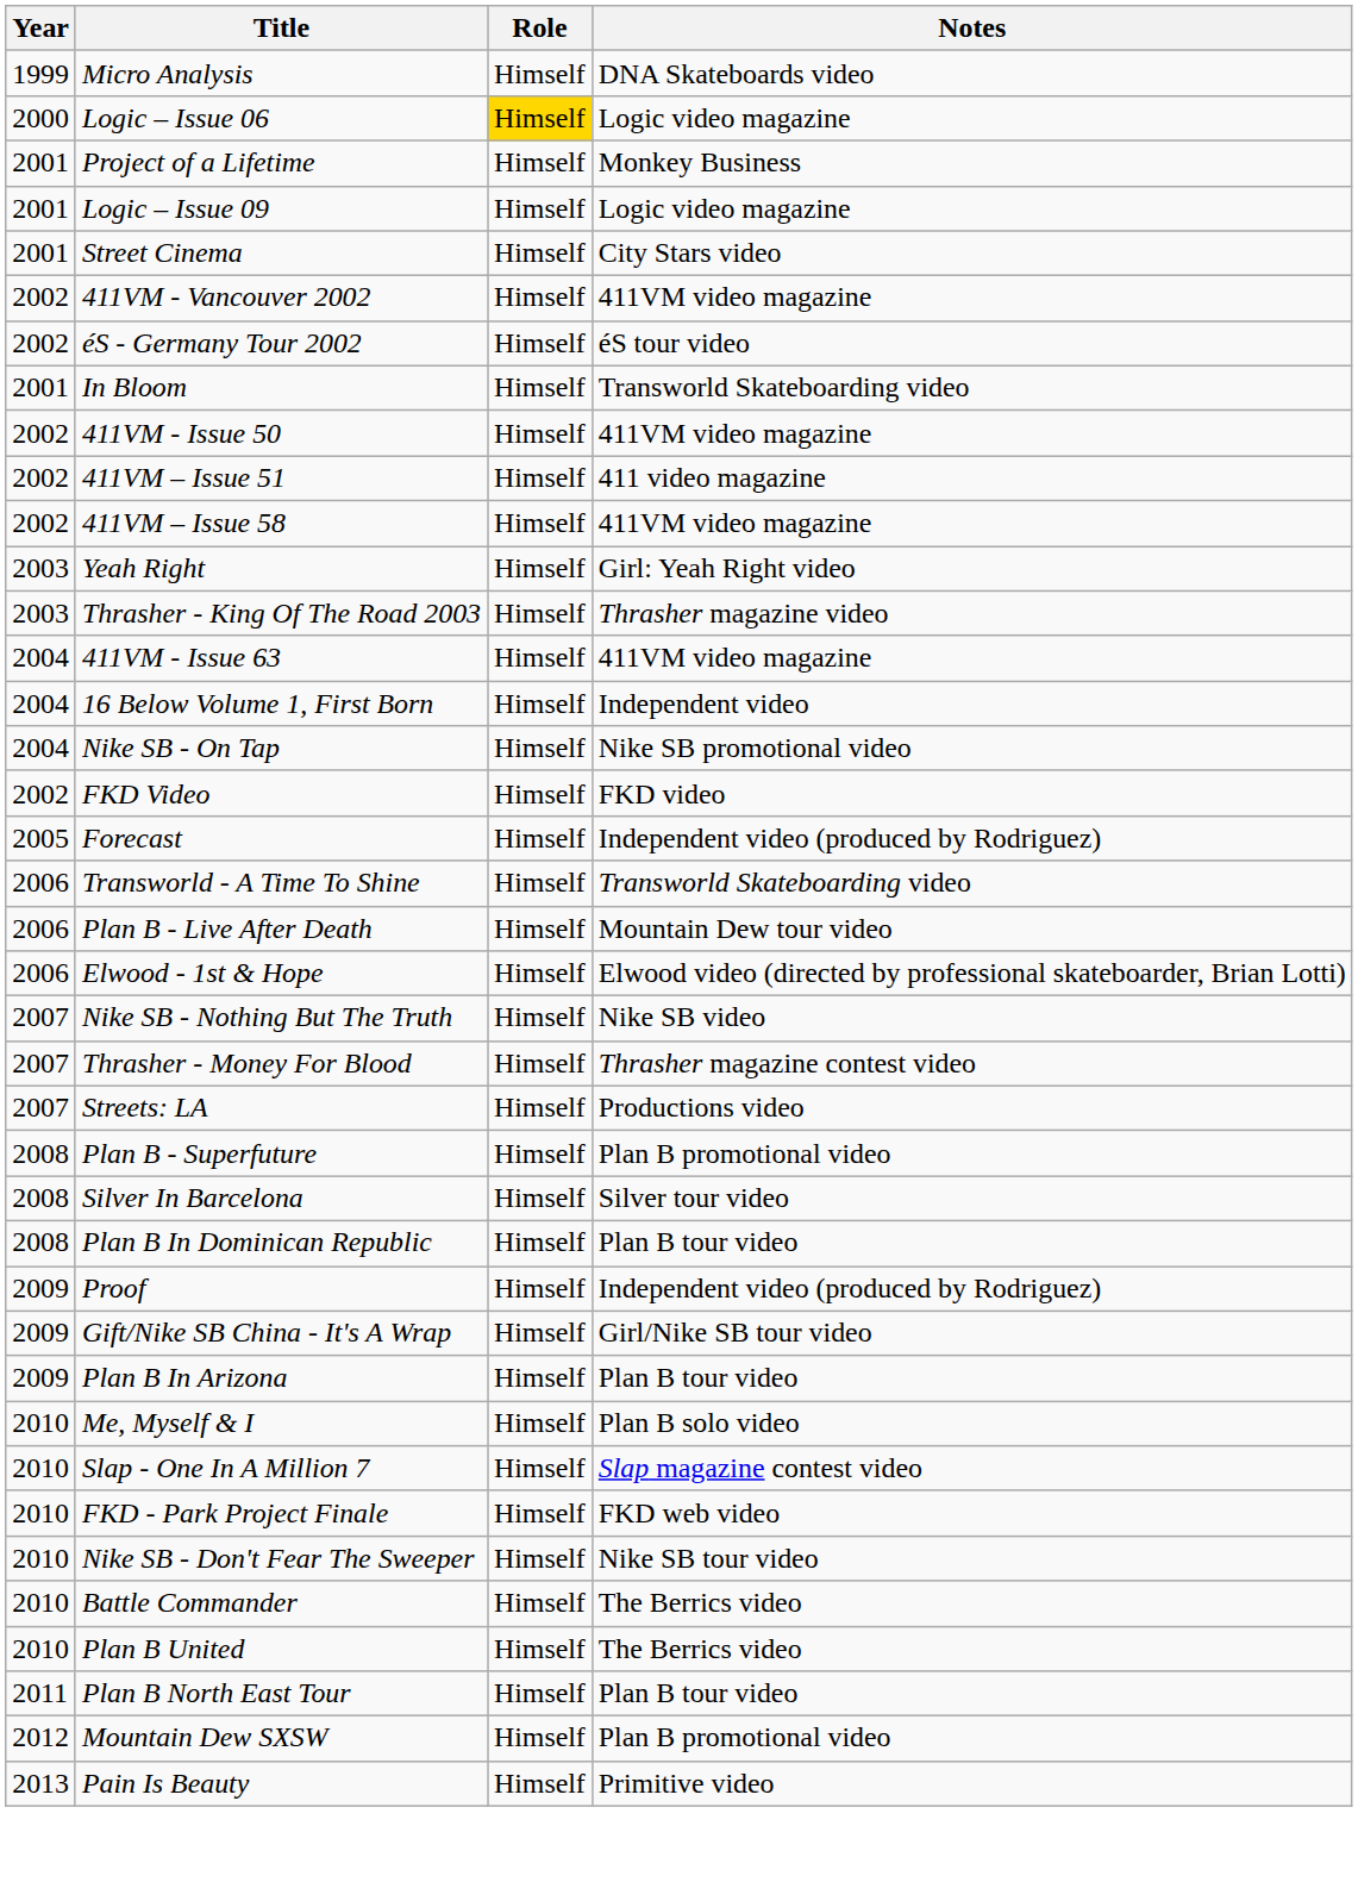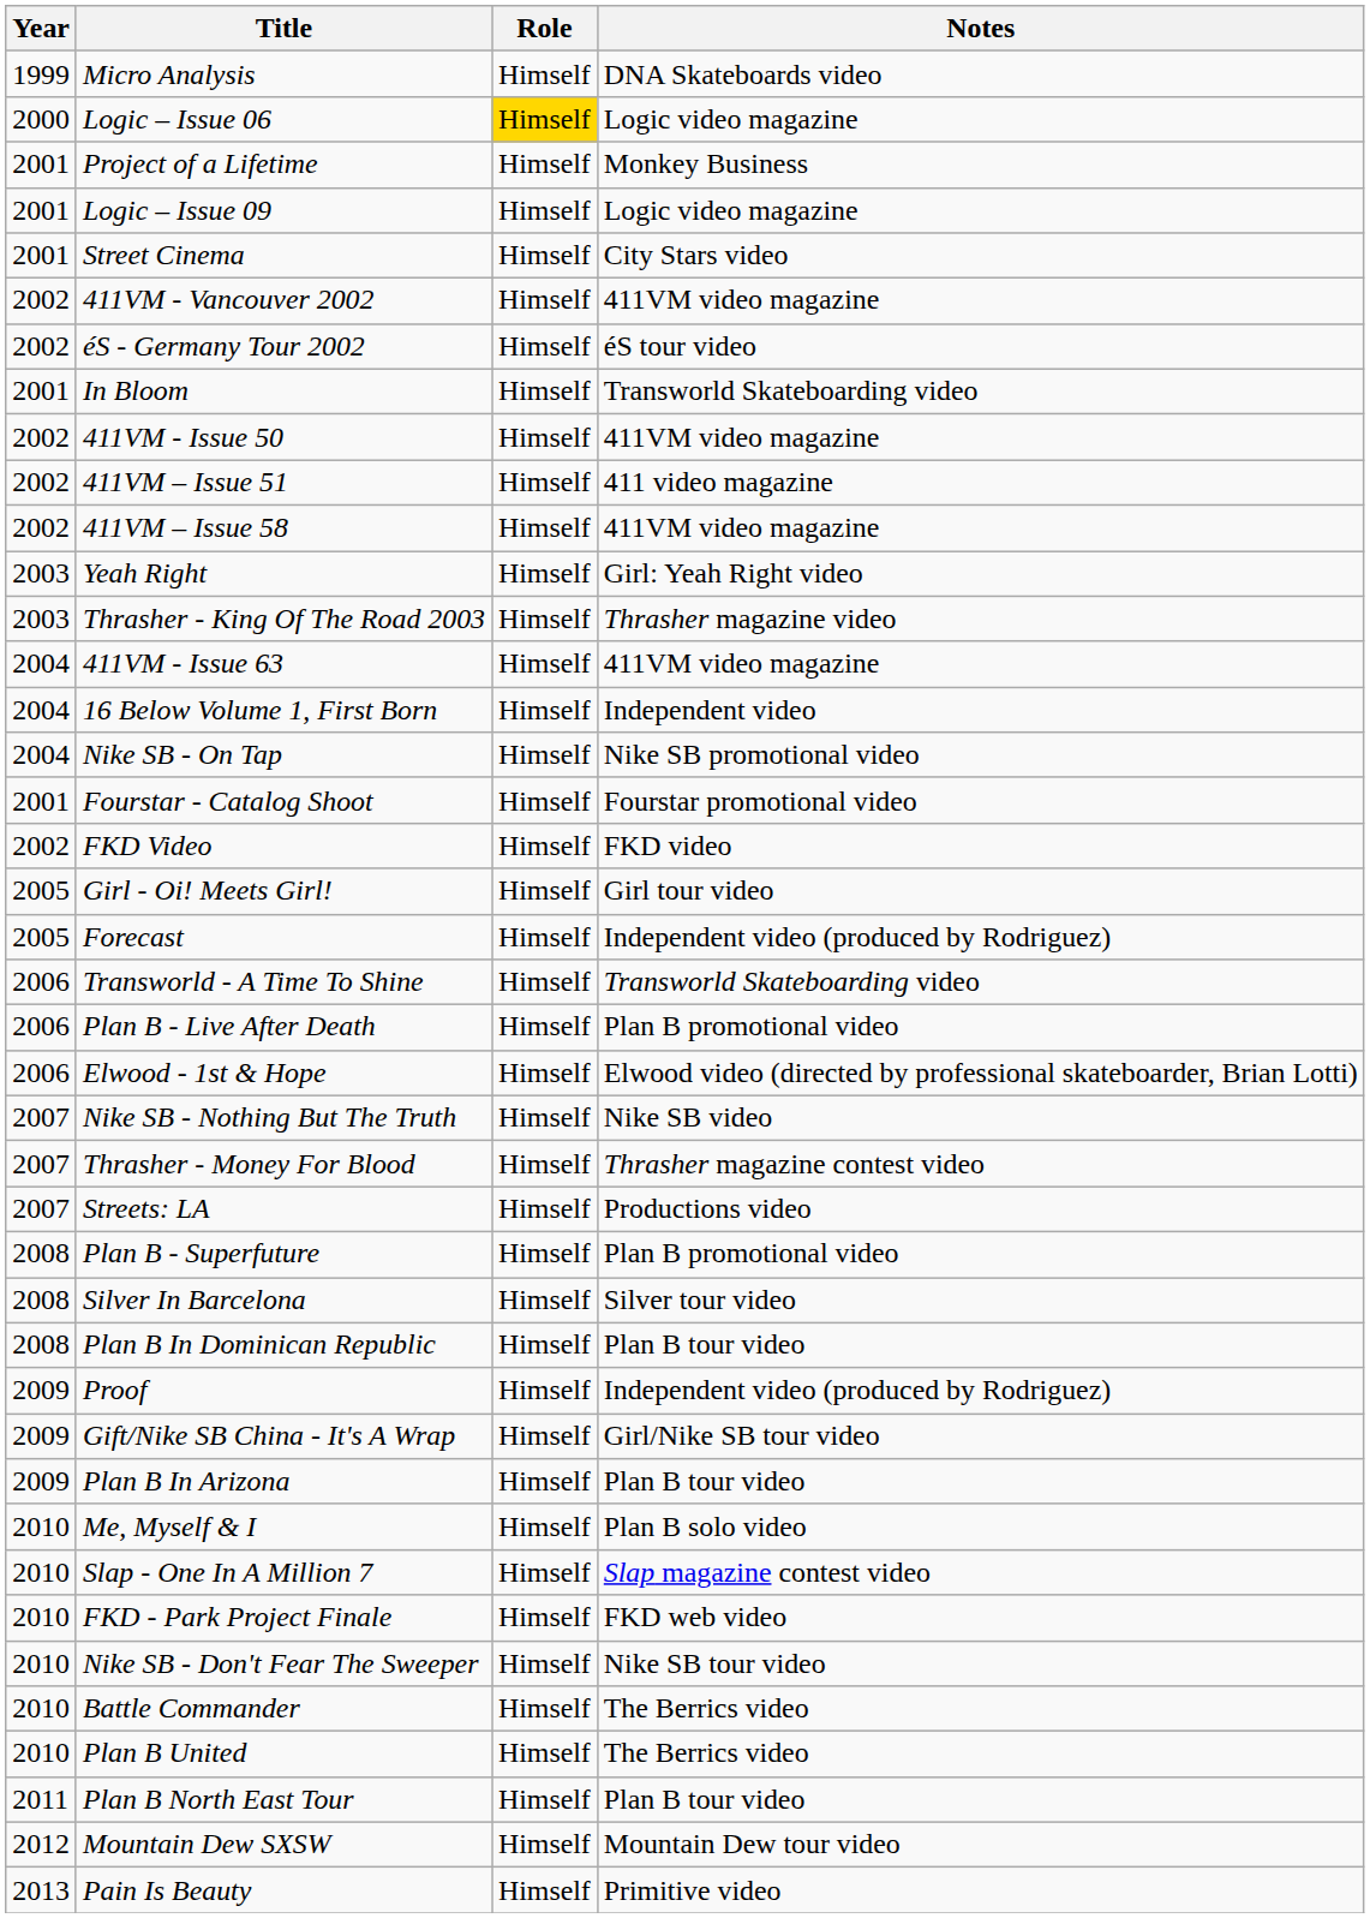+ row: 2001 | Fourstar - Catalog Shoot | Himself | Fourstar promotional video
+ row: 2005 | Girl - Oi! Meets Girl! | Himself | Girl tour video
Plan B - Live After Death | Notes: Mountain Dew tour video -> Plan B promotional video
Mountain Dew SXSW | Notes: Plan B promotional video -> Mountain Dew tour video
